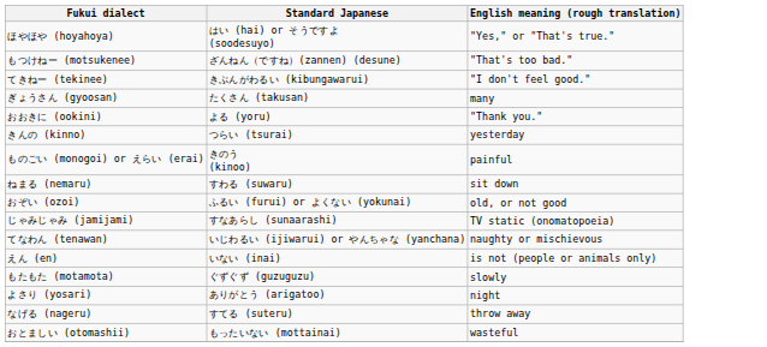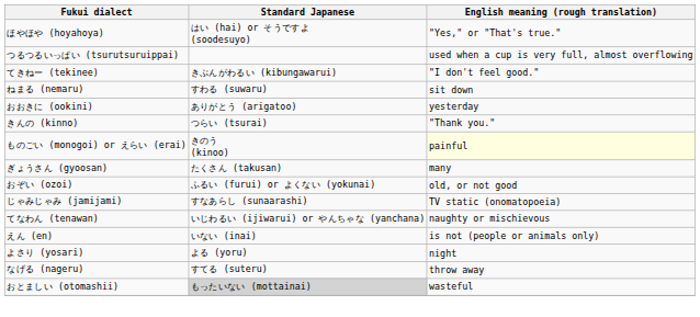+ row: つるつるいっぱい (tsurutsuruippai) | used when a cup is very full, almost overflowing
- row: もつけねー (motsukenee) | ざんねん（ですね）(zannen) (desune) | "That's too bad."
rows swapped: ぎょうさん (gyoosan) <-> ねまる (nemaru)
おおきに (ookini) | Standard Japanese: よる (yoru) -> ありがとう (arigatoo)
おおきに (ookini) | English meaning (rough translation): "Thank you." -> yesterday
きんの (kinno) | English meaning (rough translation): yesterday -> "Thank you."
ものごい (monogoi) or えらい (erai) | English meaning (rough translation): no background -> lightyellow background
- row: もたもた (motamota) | ぐずぐず (guzuguzu) | slowly
よさり (yosari) | Standard Japanese: ありがとう (arigatoo) -> よる (yoru)
おとましい (otomashii) | Standard Japanese: no background -> lightgrey background
